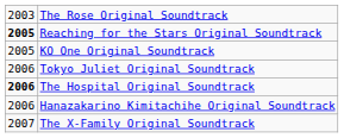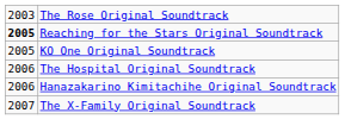- row: 2006 | Tokyo Juliet Original Soundtrack
The Hospital Original Soundtrack | column 1: bold -> normal
